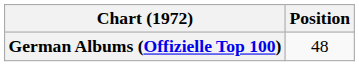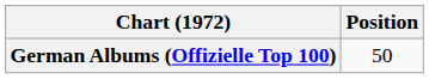German Albums (Offizielle Top 100) | Position: 48 -> 50
